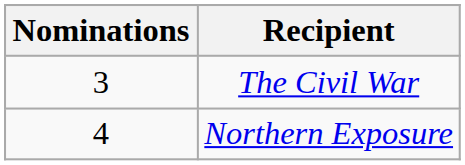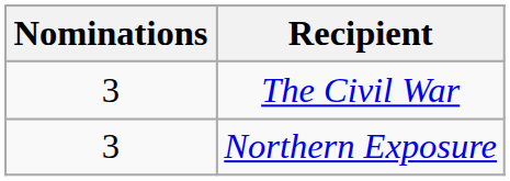Northern Exposure | Nominations: 4 -> 3
